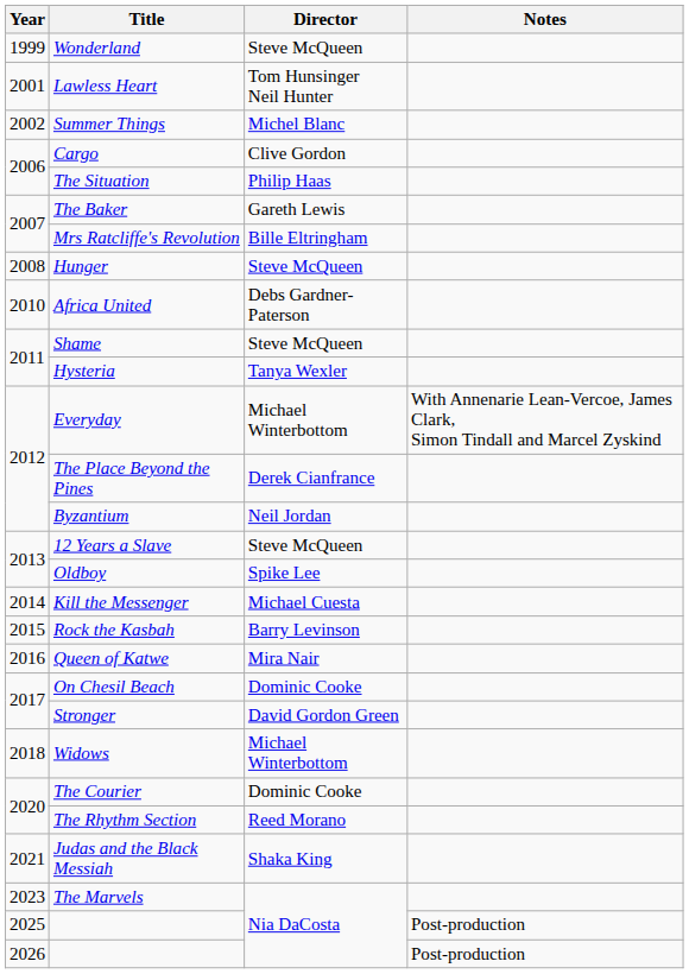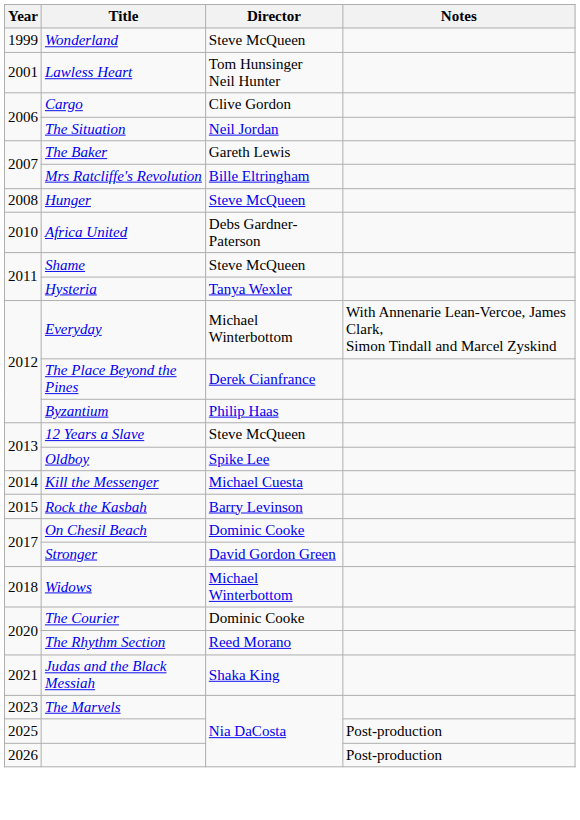- row: 2002 | Summer Things | Michel Blanc
The Situation | Director: Philip Haas -> Neil Jordan
Byzantium | Director: Neil Jordan -> Philip Haas
- row: 2016 | Queen of Katwe | Mira Nair
